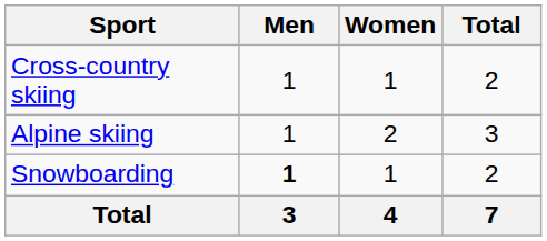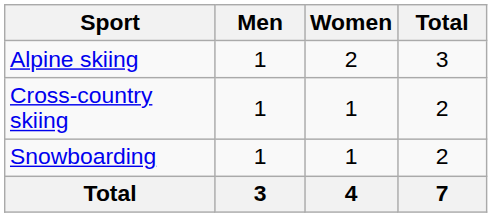rows swapped: Alpine skiing <-> Cross-country skiing
Snowboarding | Men: bold -> normal
